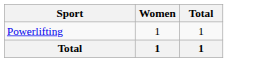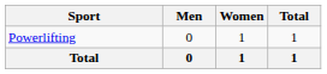+ column: Men | 0 | 0
